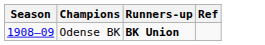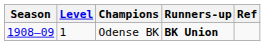+ column: Level | 1
